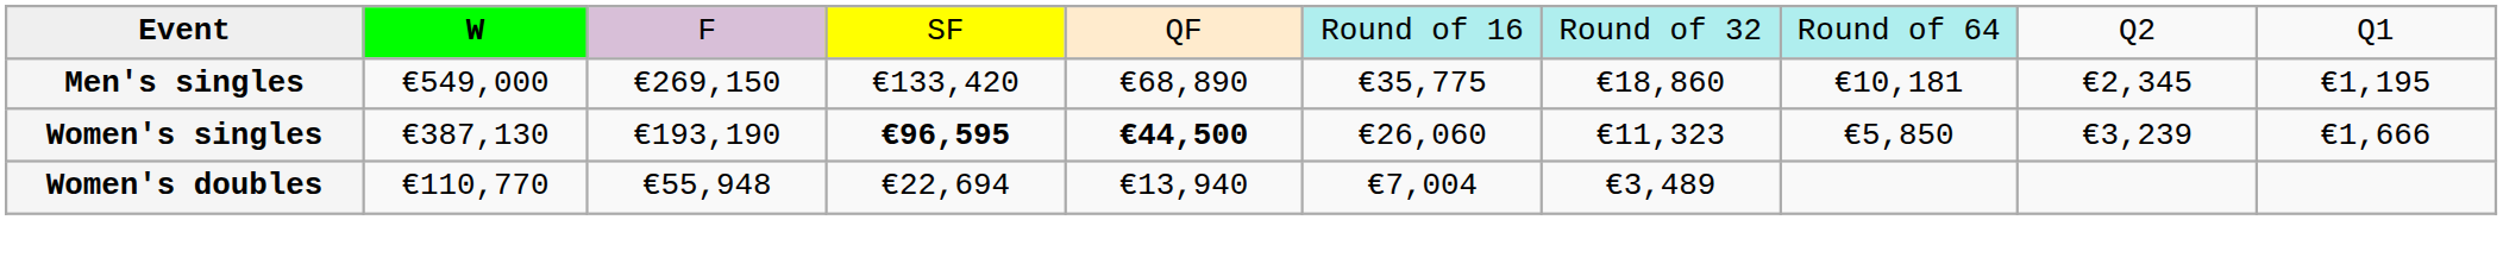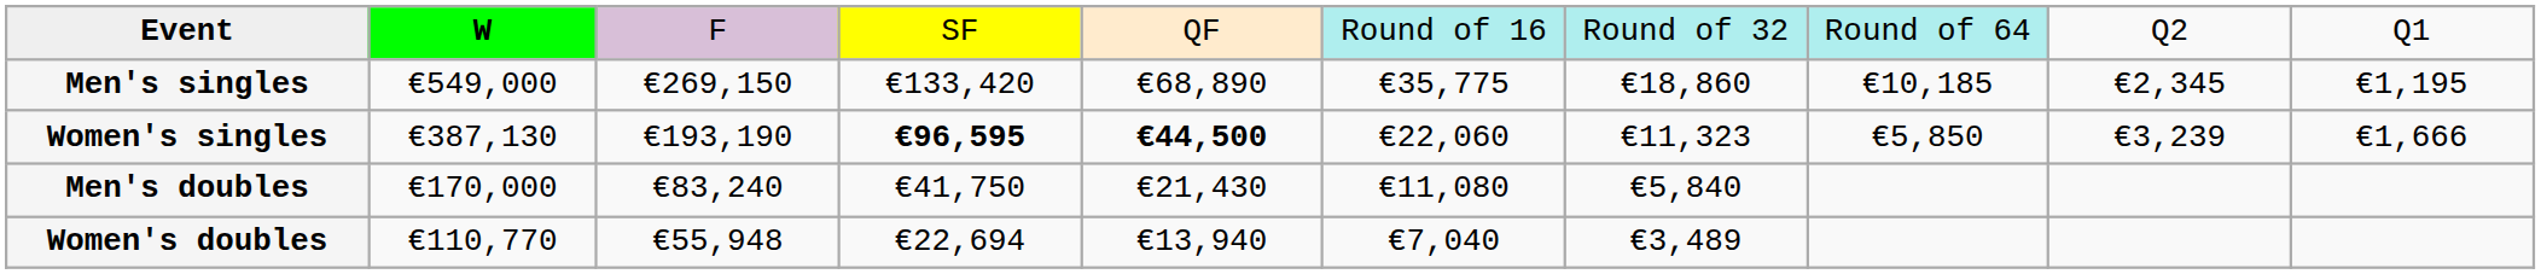Men's singles | column 8: €10,181 -> €10,185
Women's singles | column 6: €26,060 -> €22,060
+ row: Men's doubles | €170,000 | €83,240 | €41,750 | €21,430 | €11,080 | €5,840
Women's doubles | column 6: €7,004 -> €7,040
